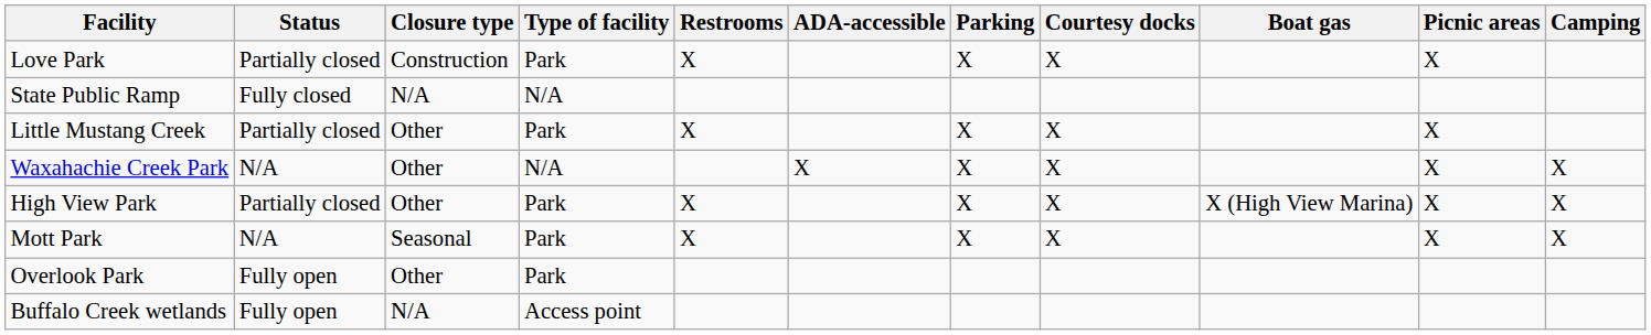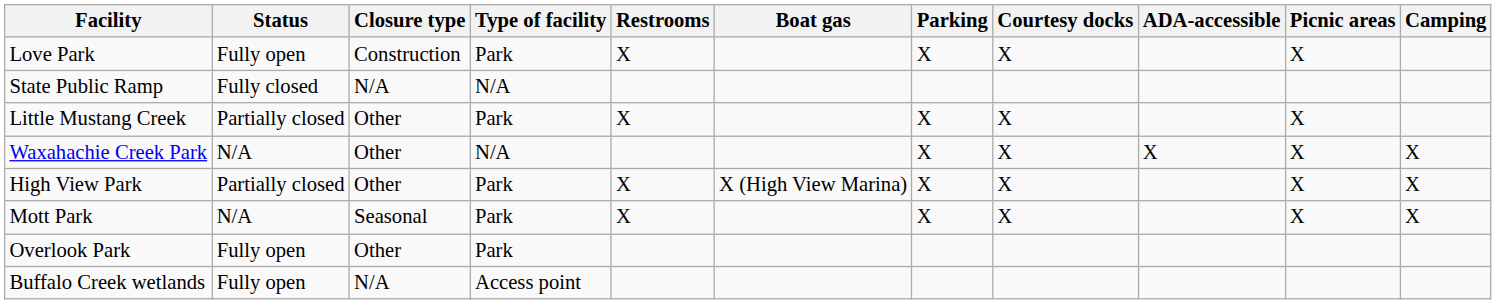columns swapped: ADA-accessible <-> Boat gas
Love Park | Status: Partially closed -> Fully open
